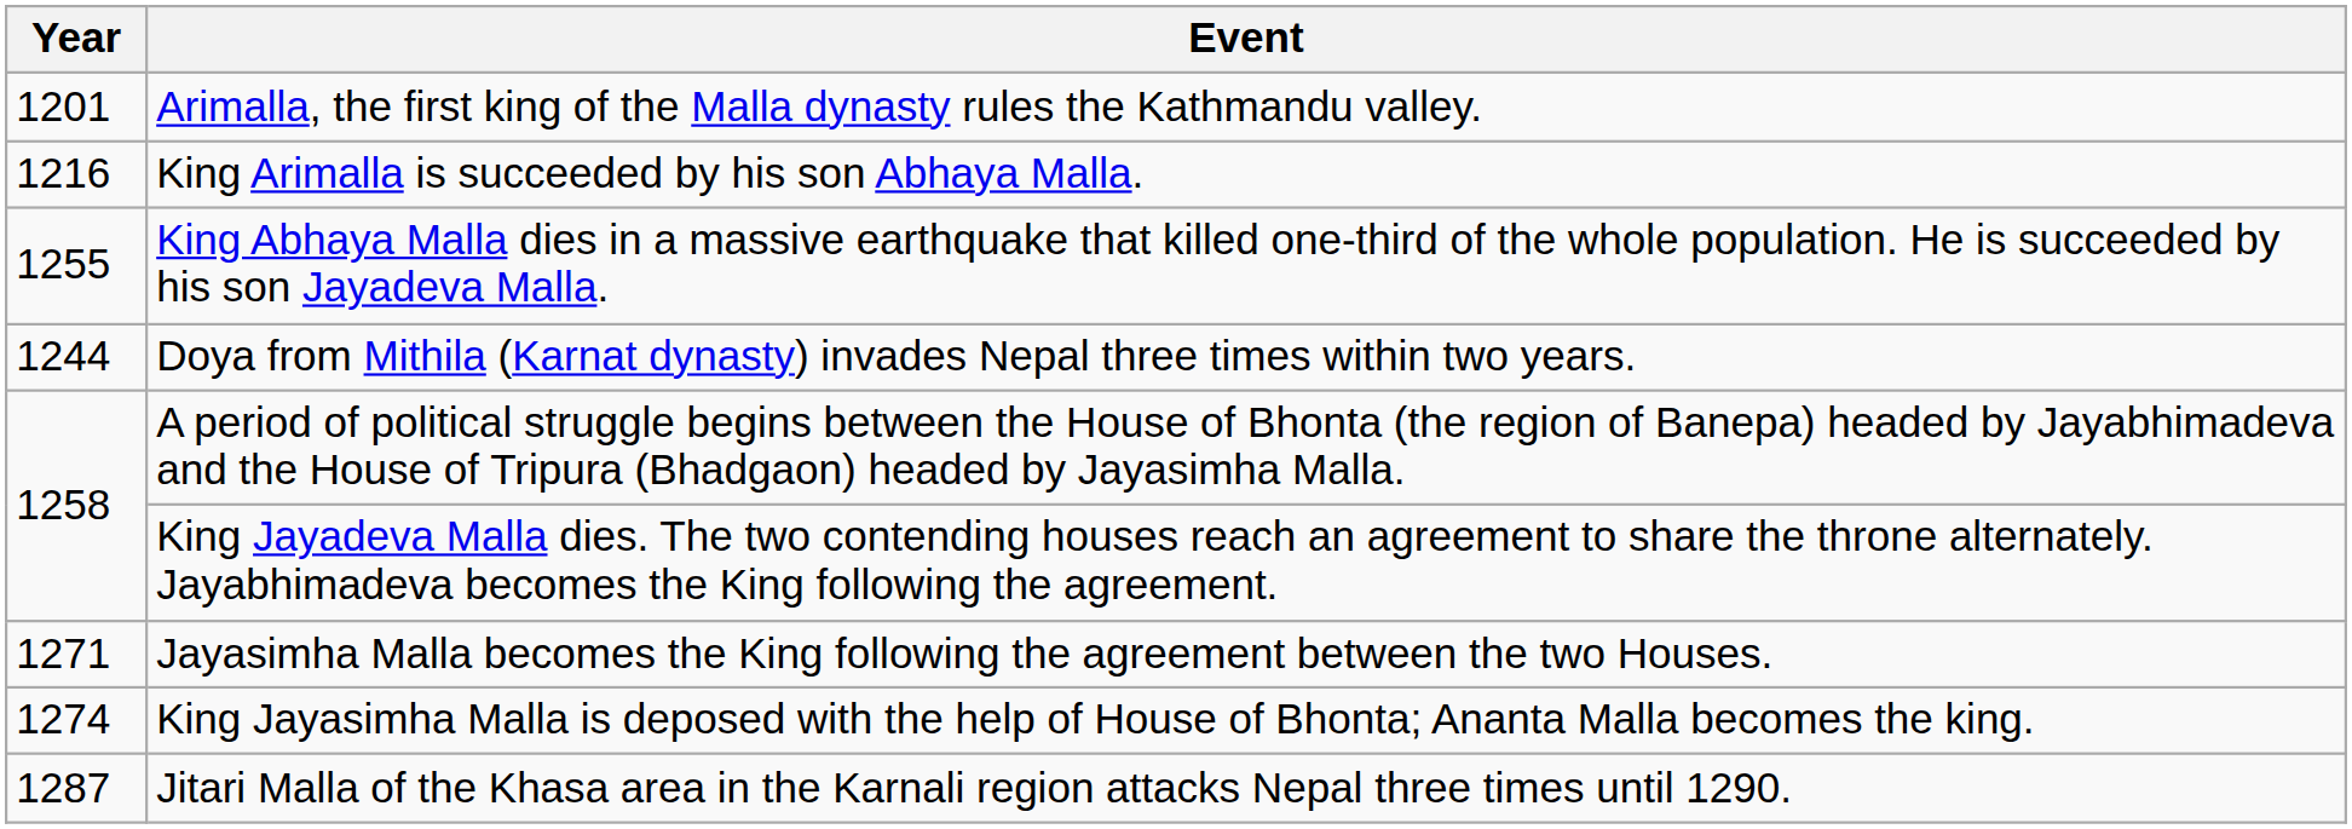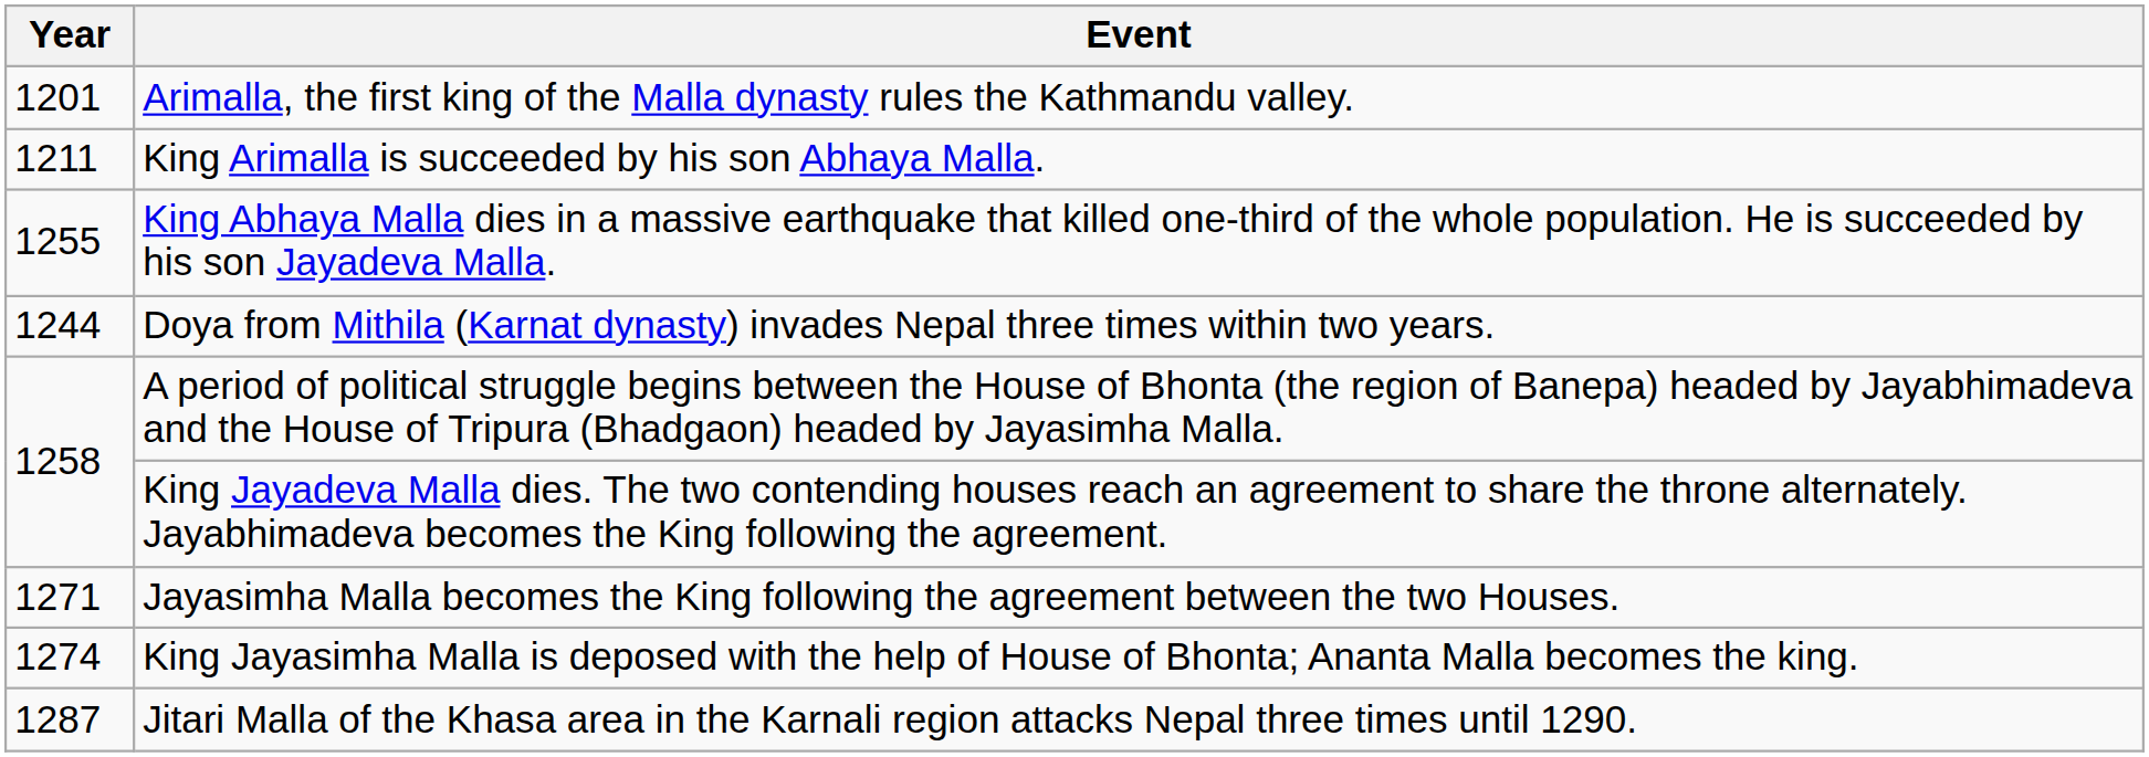King Arimalla is succeeded by his son Abhaya Malla. | Year: 1216 -> 1211
